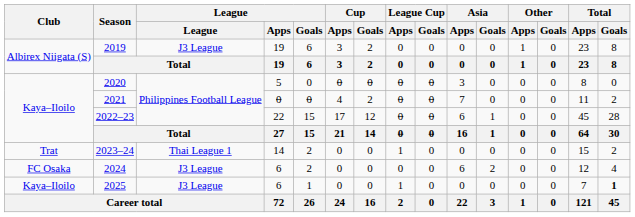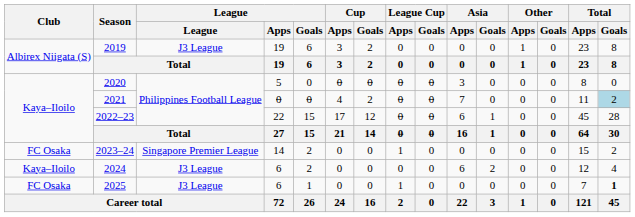2021 | Total / Goals: no background -> lightblue background
2023–24 | Club: Trat -> FC Osaka
2023–24 | League: Thai League 1 -> Singapore Premier League
2024 | Club: FC Osaka -> Kaya–Iloilo
2025 | Club: Kaya–Iloilo -> FC Osaka
